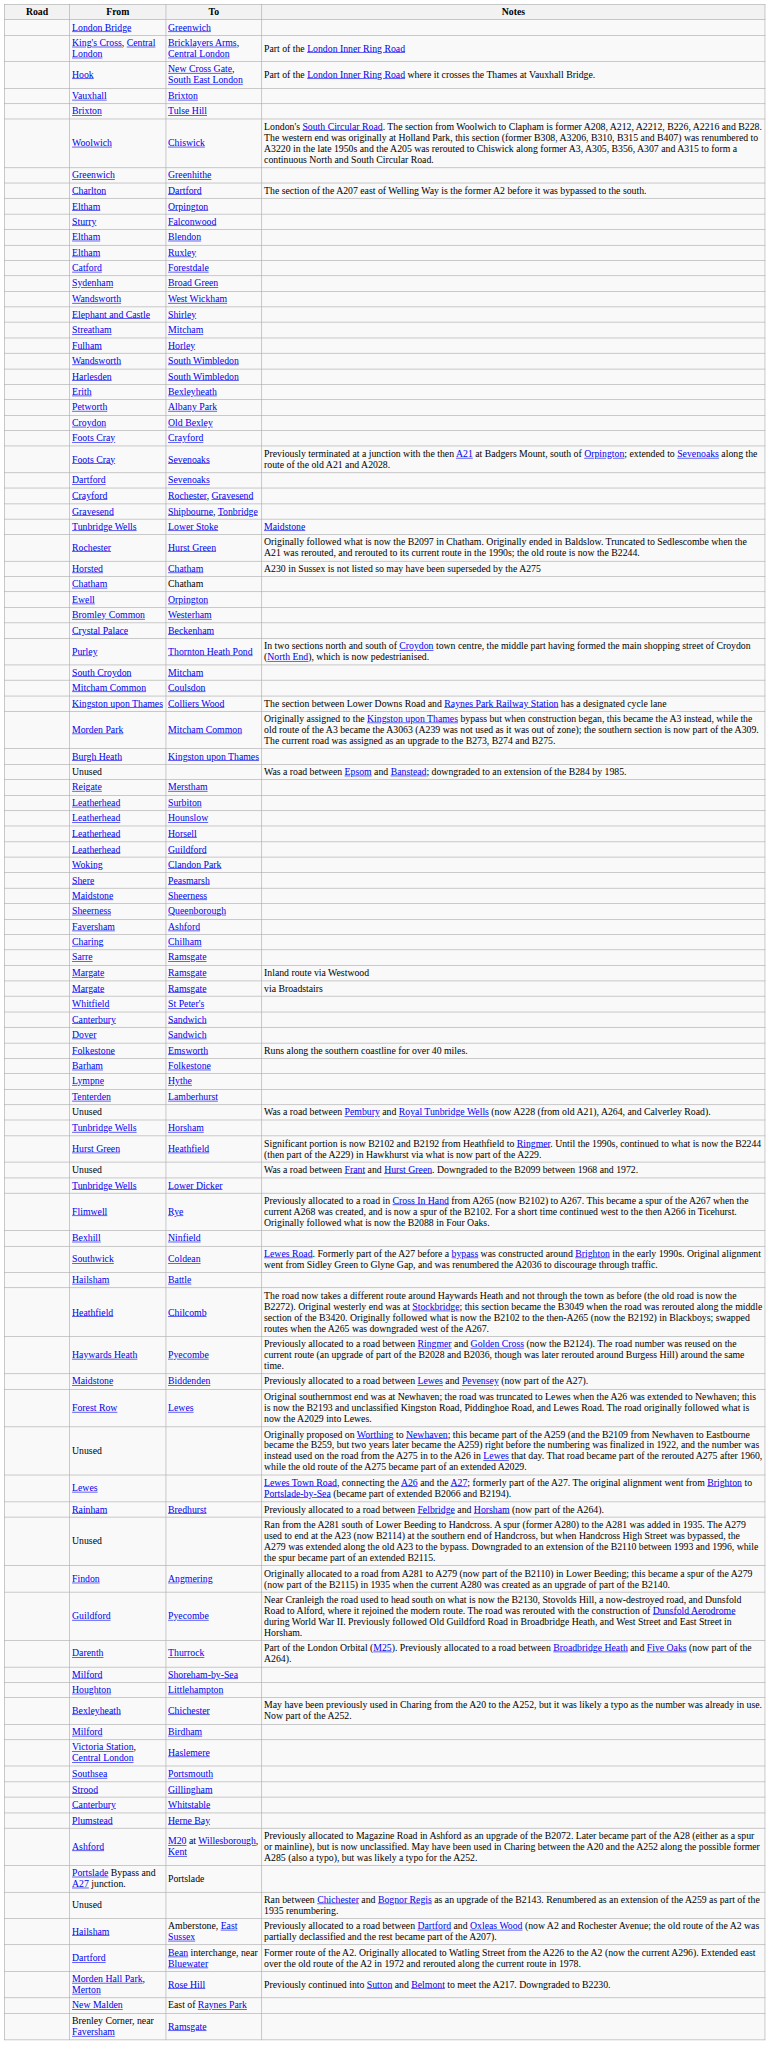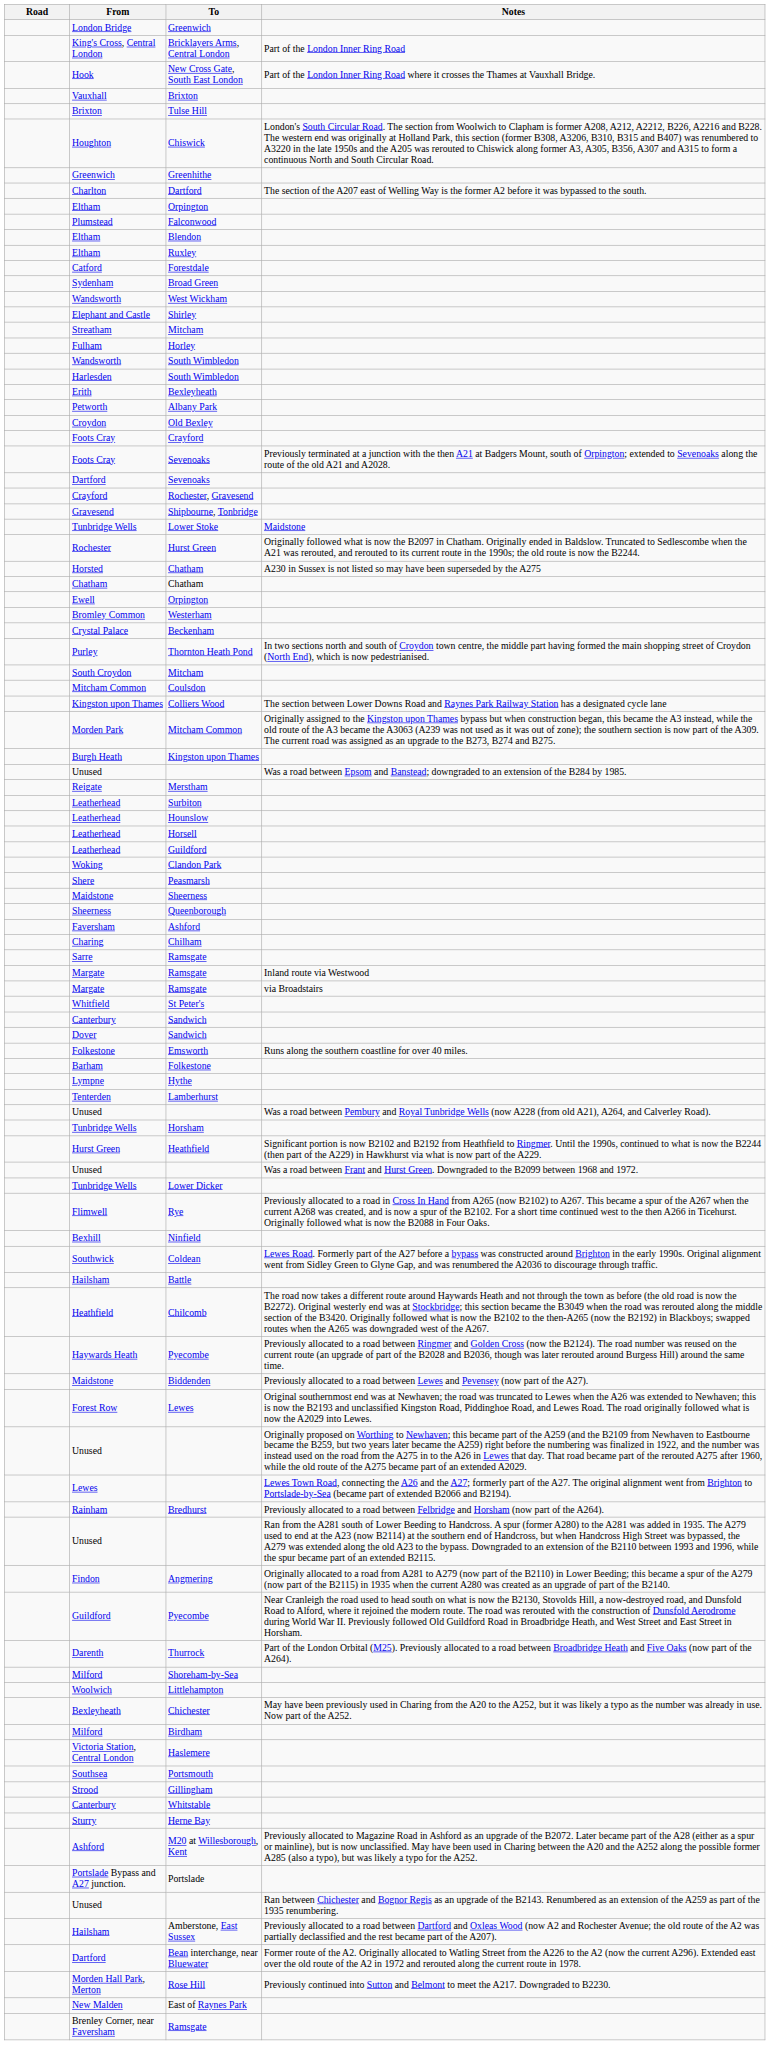Chiswick | From: Woolwich -> Houghton
Falconwood | From: Sturry -> Plumstead
Littlehampton | From: Houghton -> Woolwich
Herne Bay | From: Plumstead -> Sturry
